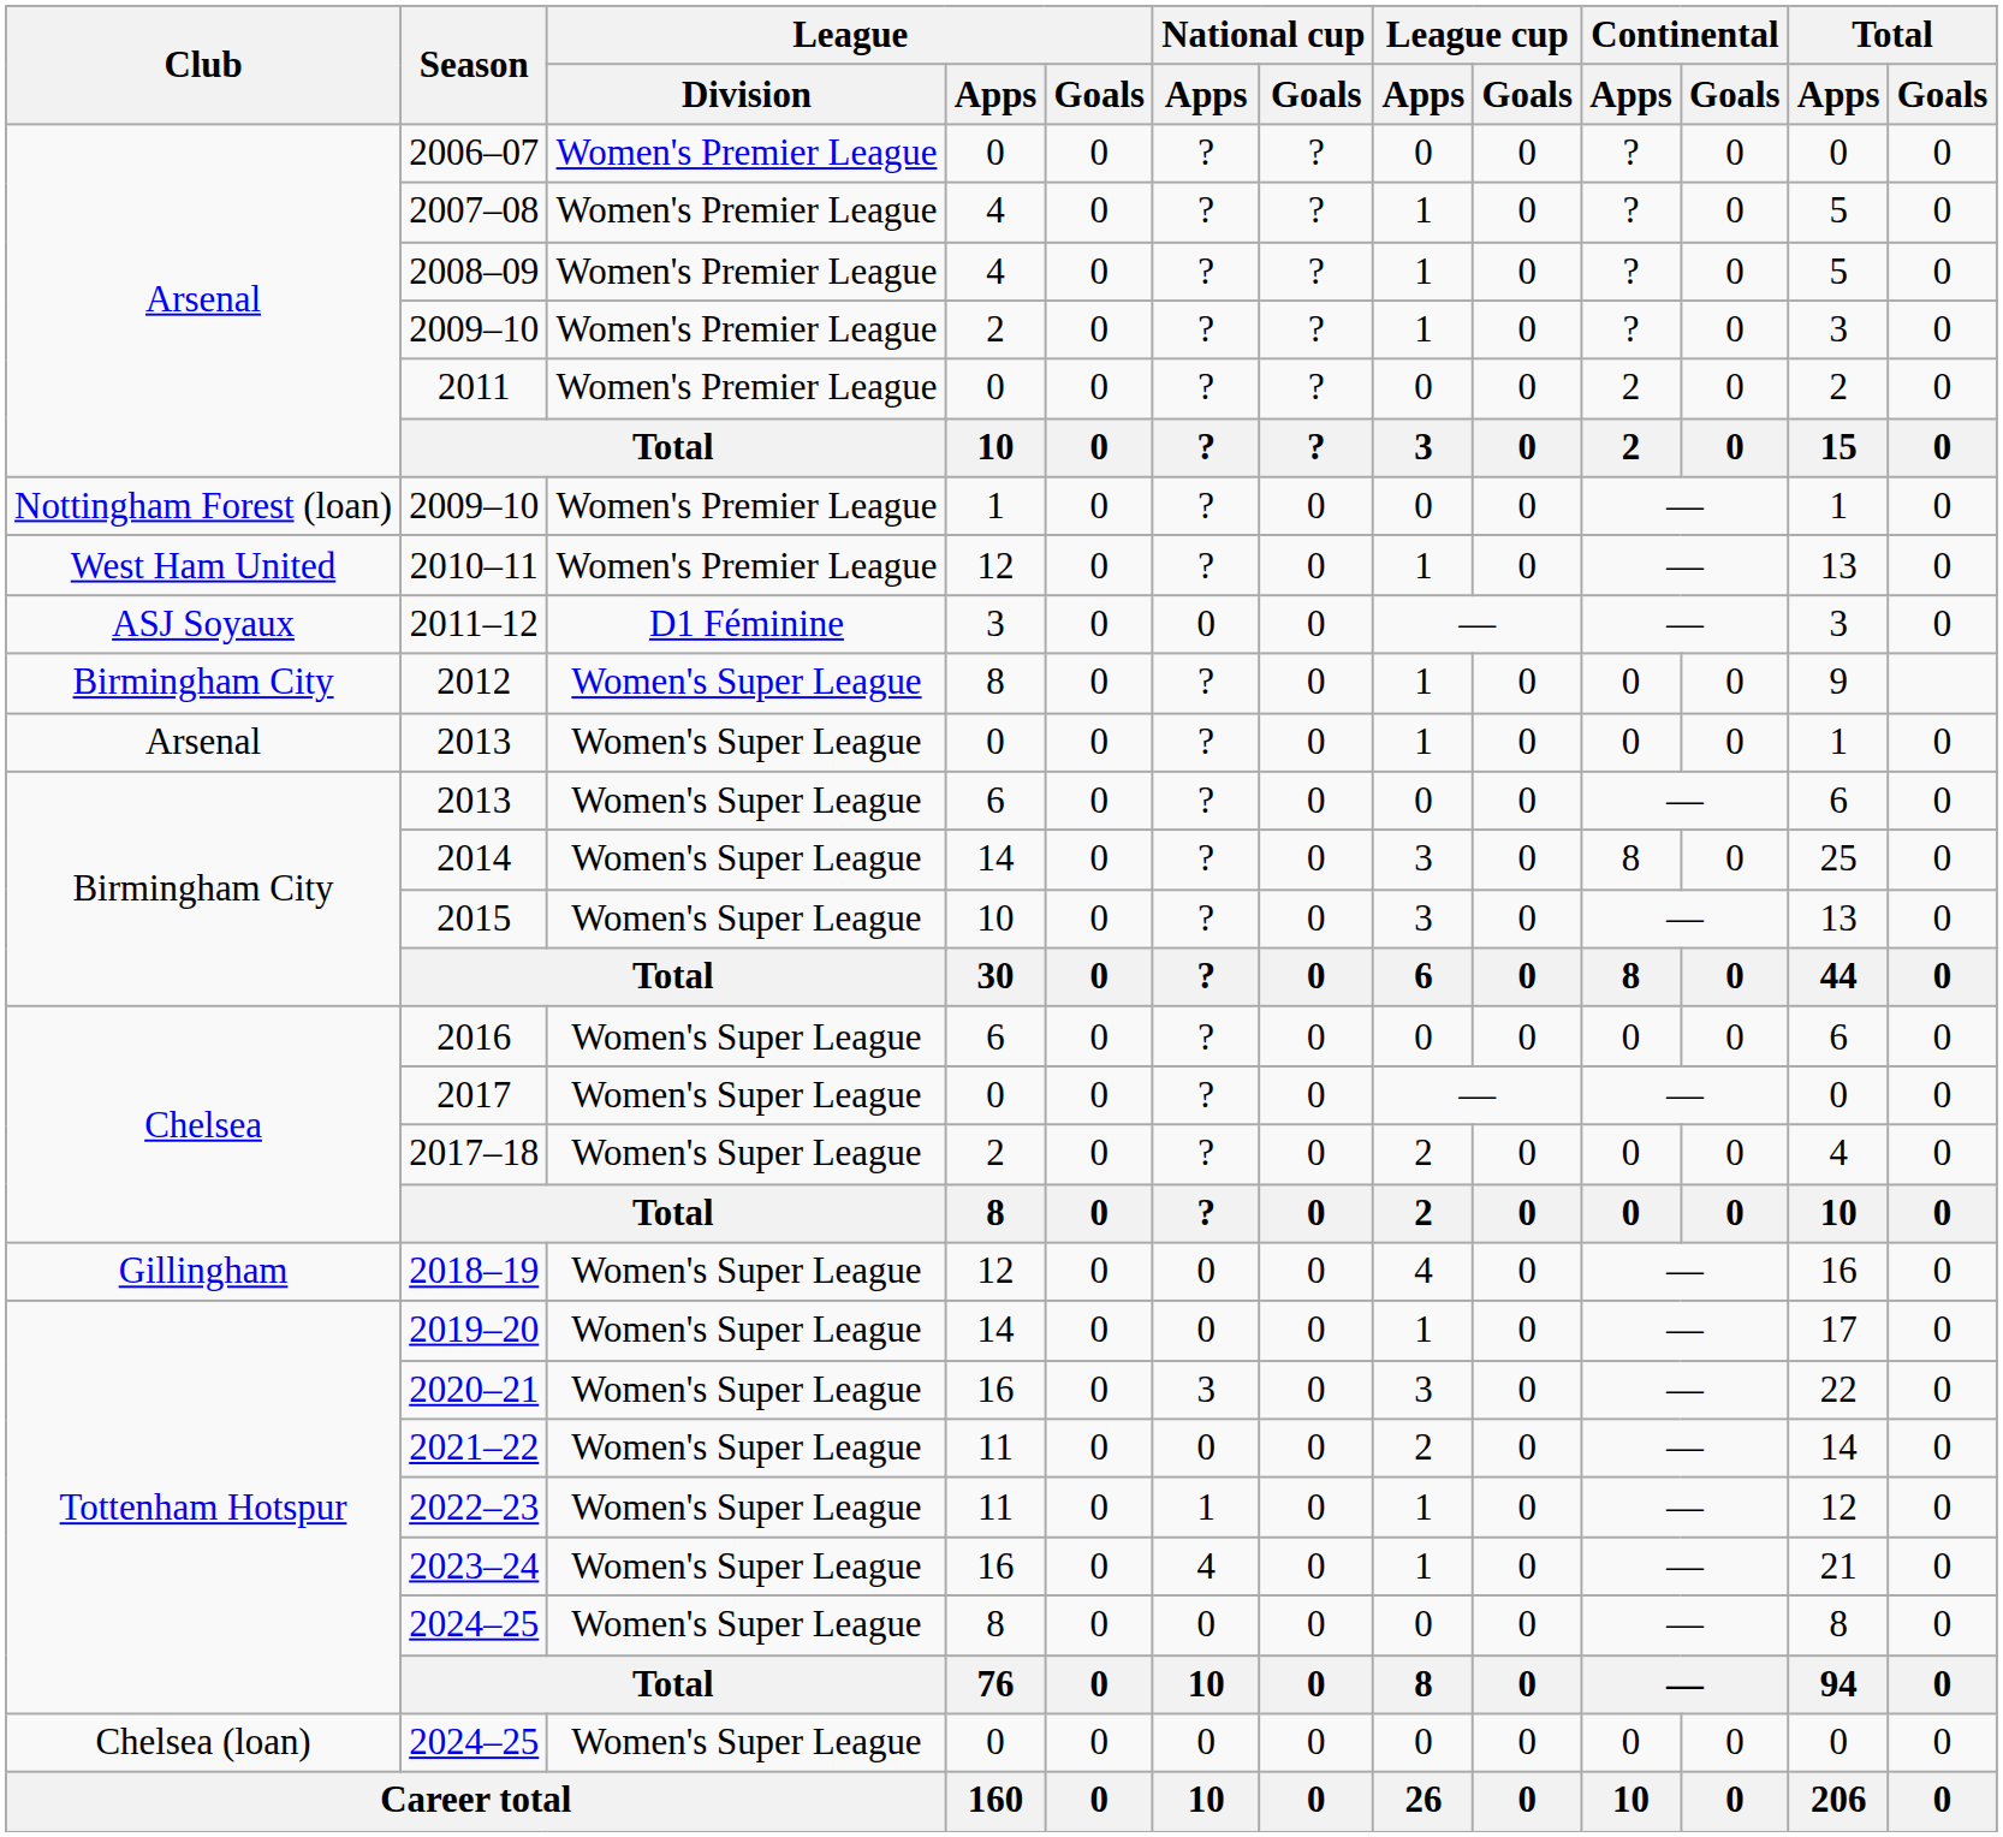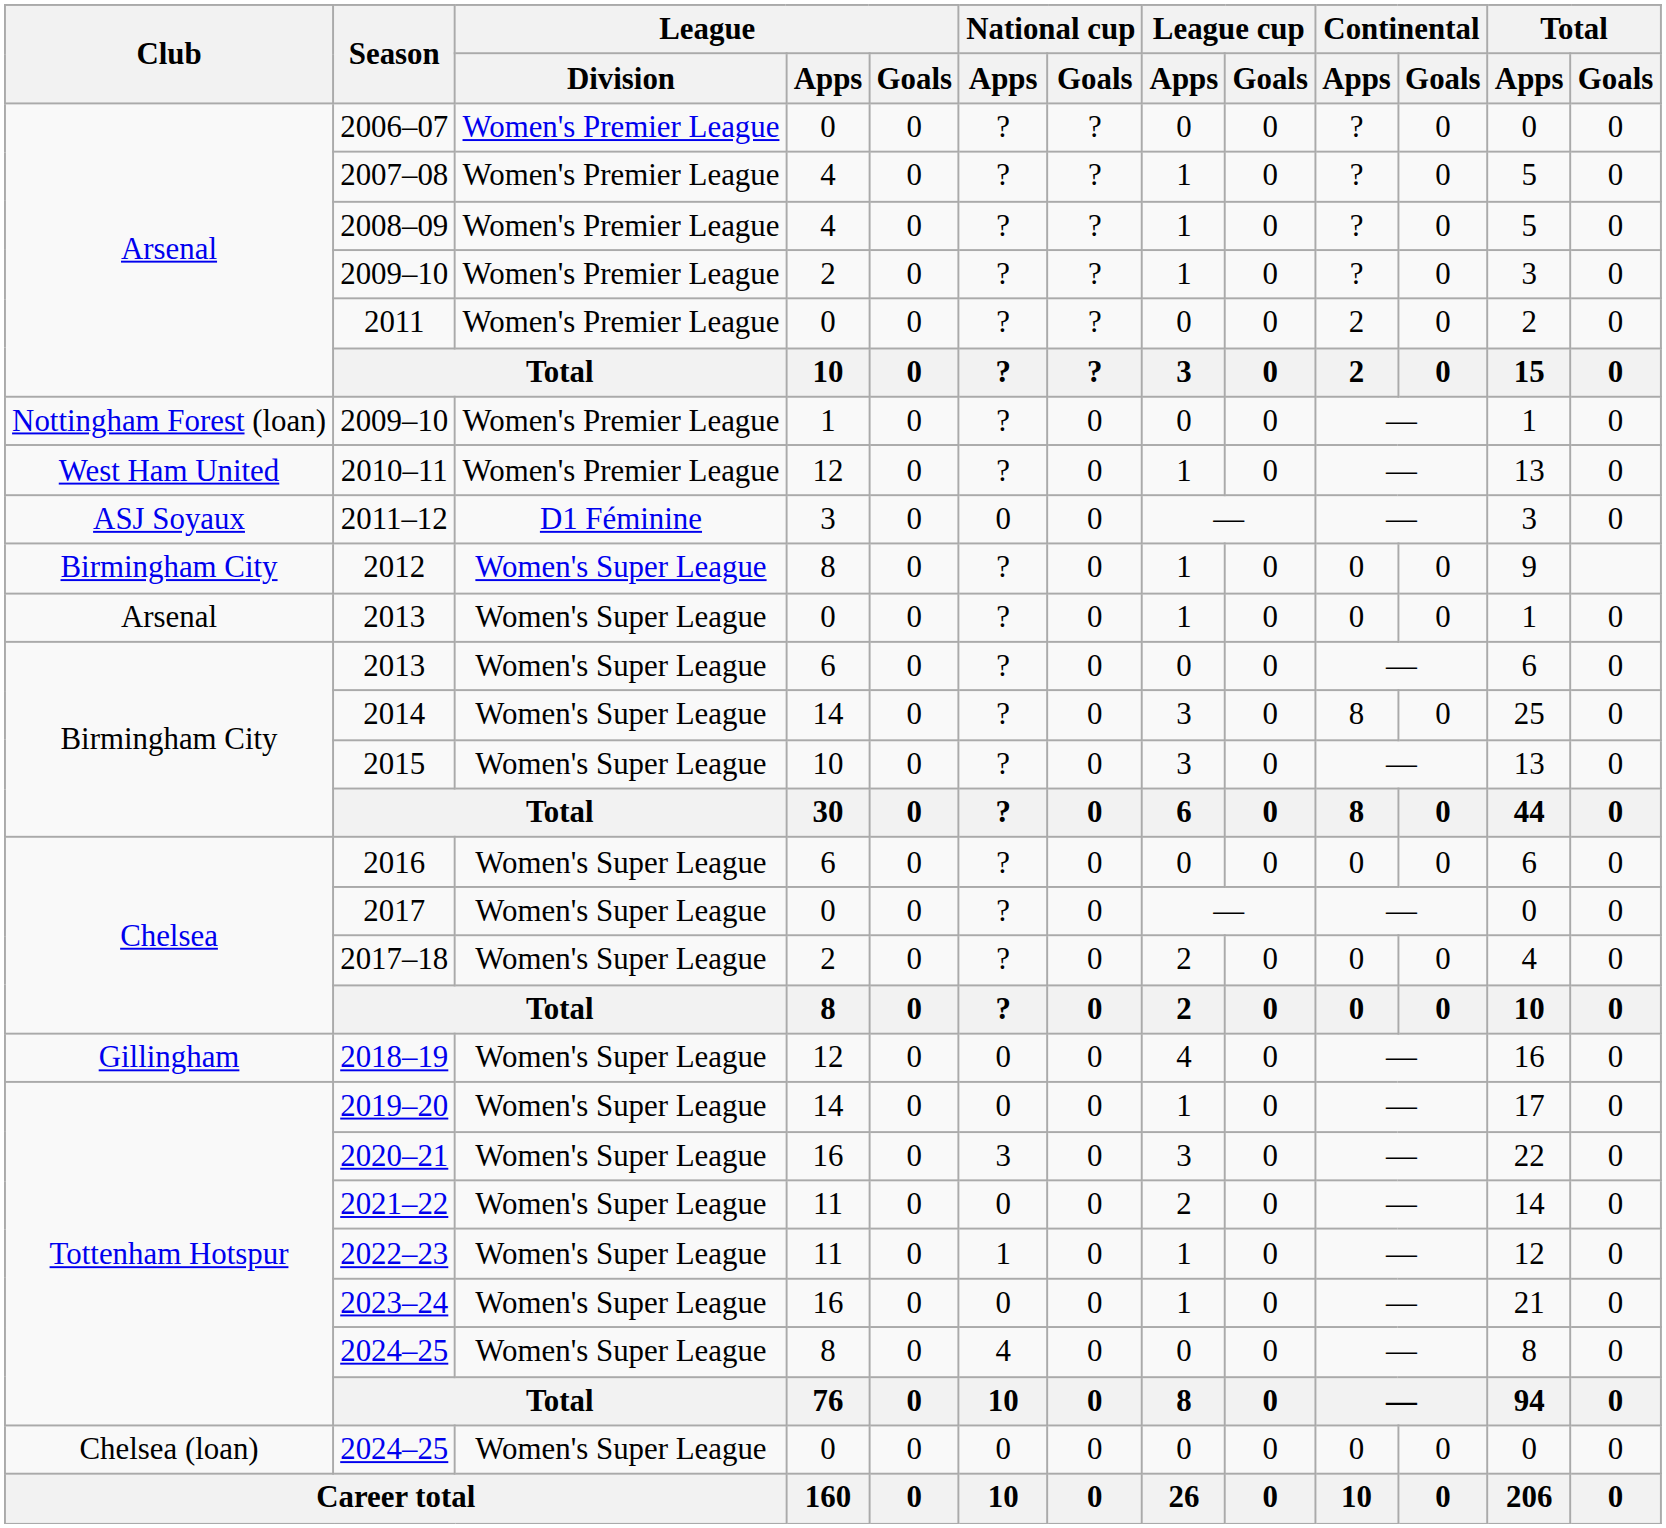2023–24 | National cup / Apps: 4 -> 0
2024–25 / 8 | National cup / Apps: 0 -> 4
